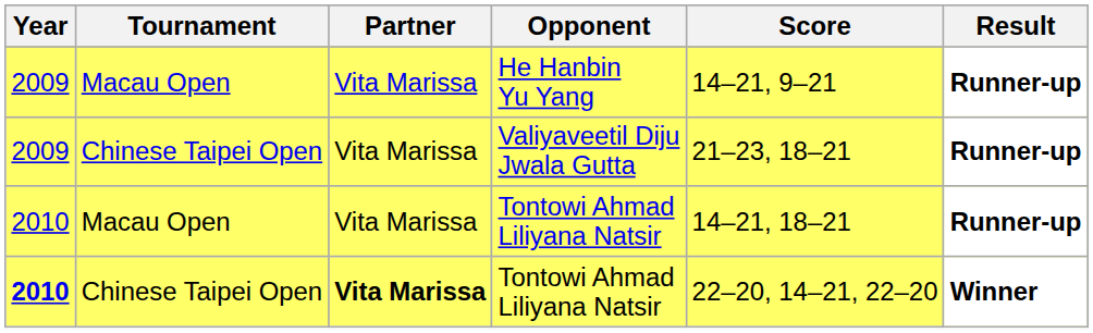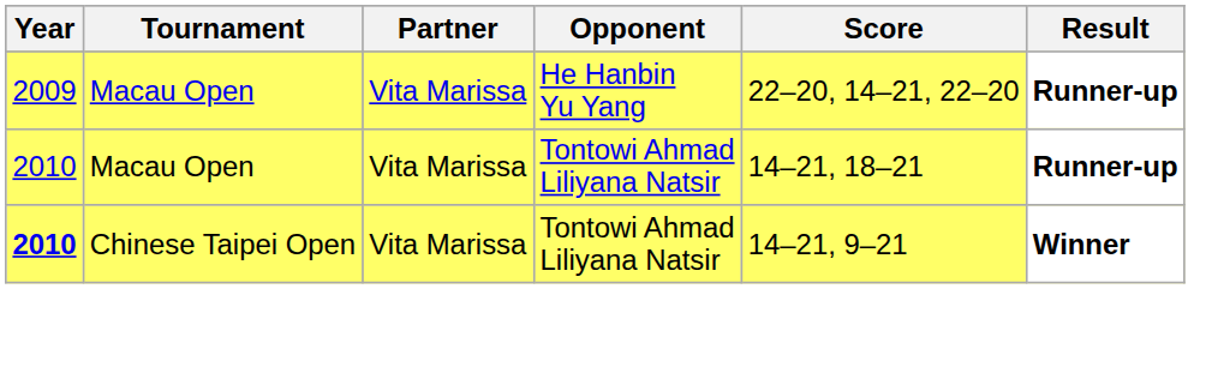He Hanbin Yu Yang | Score: 14–21, 9–21 -> 22–20, 14–21, 22–20
- row: 2009 | Chinese Taipei Open | Vita Marissa | Valiyaveetil Diju Jwala Gutta | 21–23, 18–21 | Runner-up
Chinese Taipei Open / Tontowi Ahmad Liliyana Natsir | Partner: bold -> normal
Chinese Taipei Open / Tontowi Ahmad Liliyana Natsir | Score: 22–20, 14–21, 22–20 -> 14–21, 9–21
